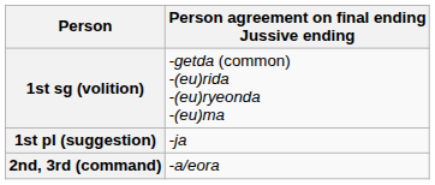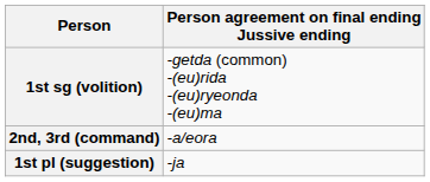rows swapped: 1st pl (suggestion) <-> 2nd, 3rd (command)
